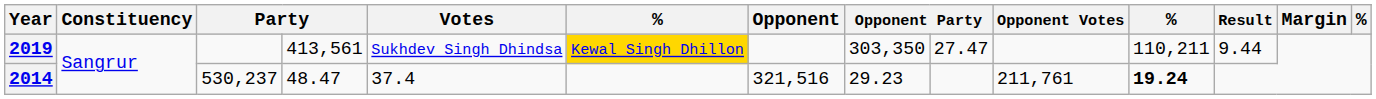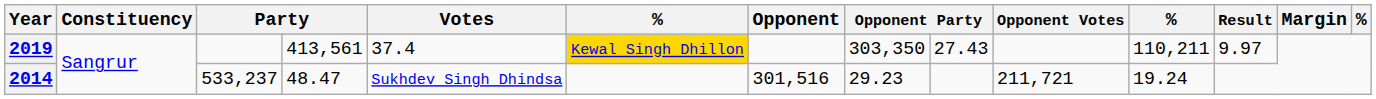2019 | Votes: Sukhdev Singh Dhindsa -> 37.4
2019 | column 9: 27.47 -> 27.43
2019 | Result: 9.44 -> 9.97
2014 | column 3: 530,237 -> 533,237
2014 | Votes: 37.4 -> Sukhdev Singh Dhindsa
2014 | Opponent: 321,516 -> 301,516
2014 | Opponent Votes: 211,761 -> 211,721
2014 | column 11: bold -> normal
